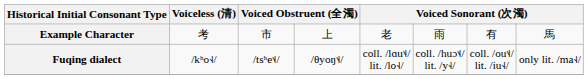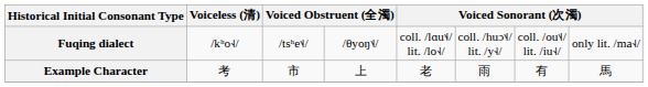rows swapped: Example Character <-> Fuqing dialect
